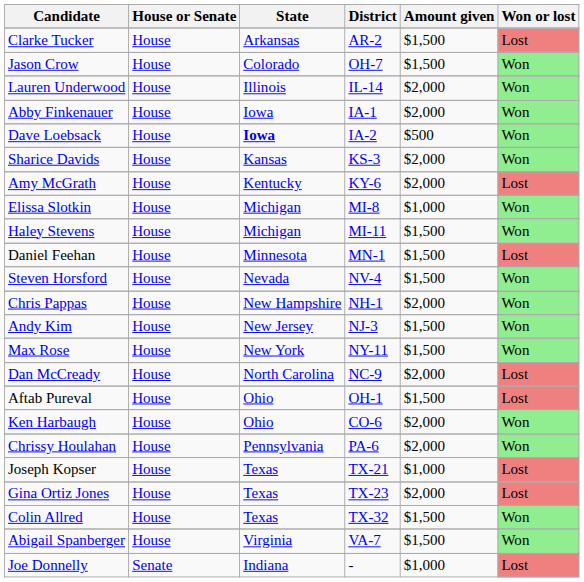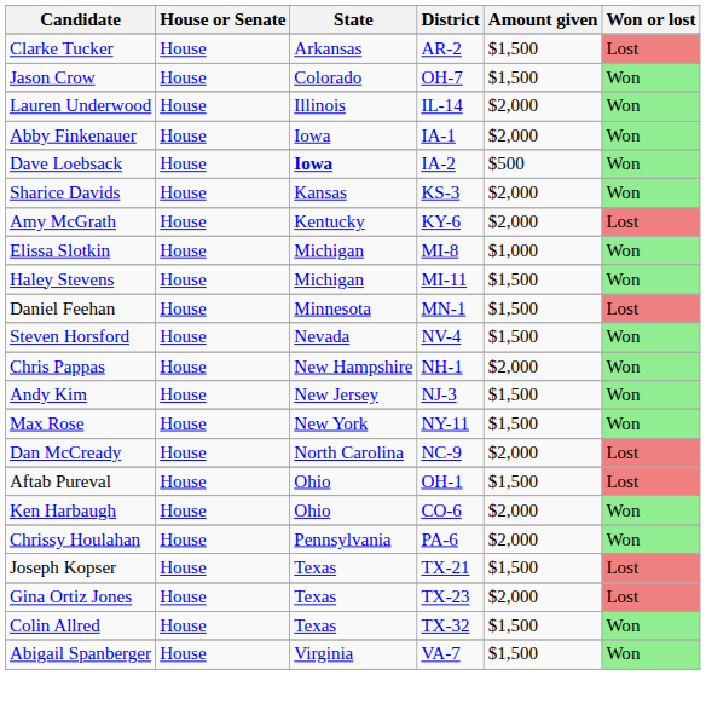Joseph Kopser | Amount given: $1,000 -> $1,500
- row: Joe Donnelly | Senate | Indiana | - | $1,000 | Lost
